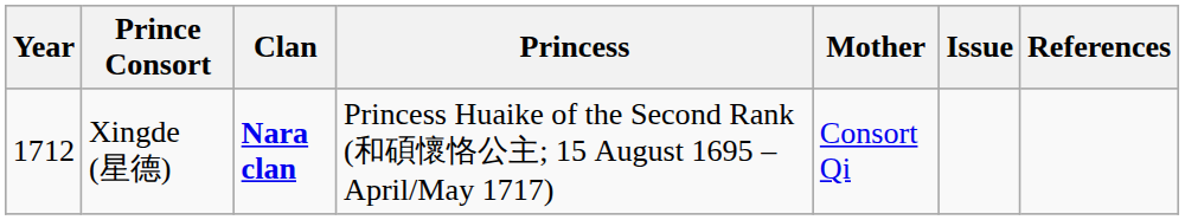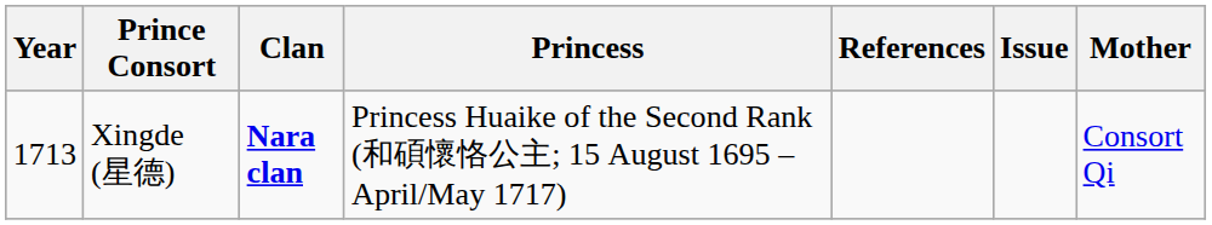columns swapped: Mother <-> References
Xingde (星德) | Year: 1712 -> 1713
